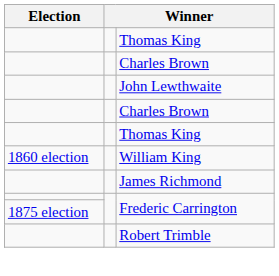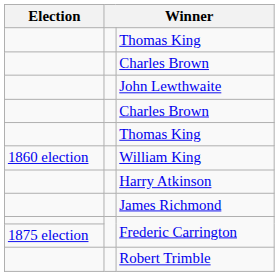+ row: Harry Atkinson
